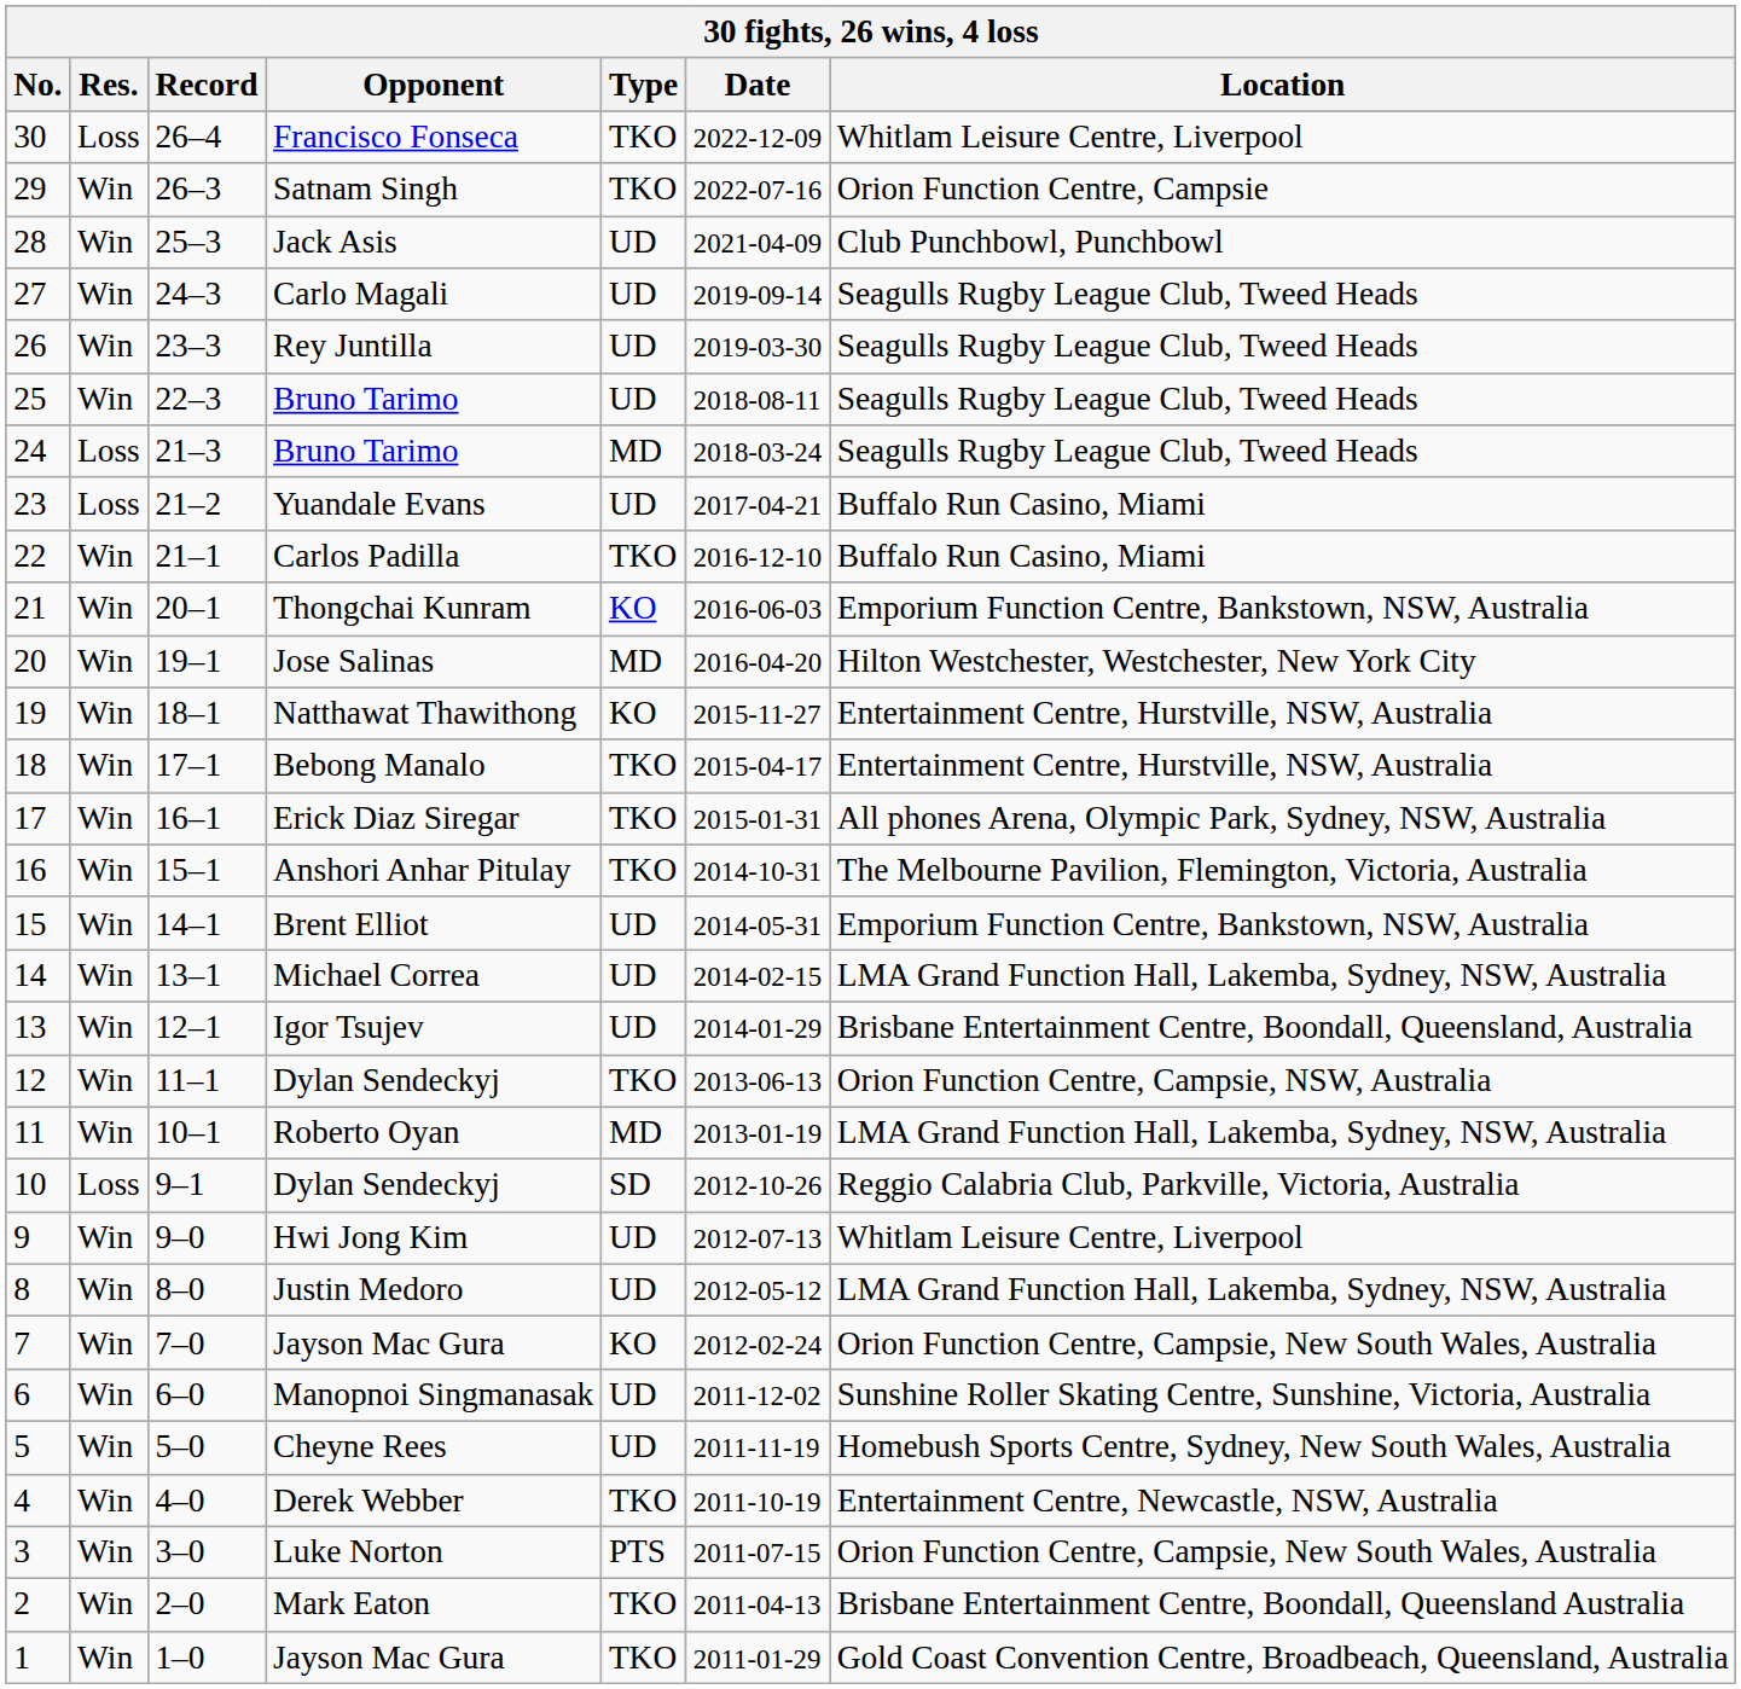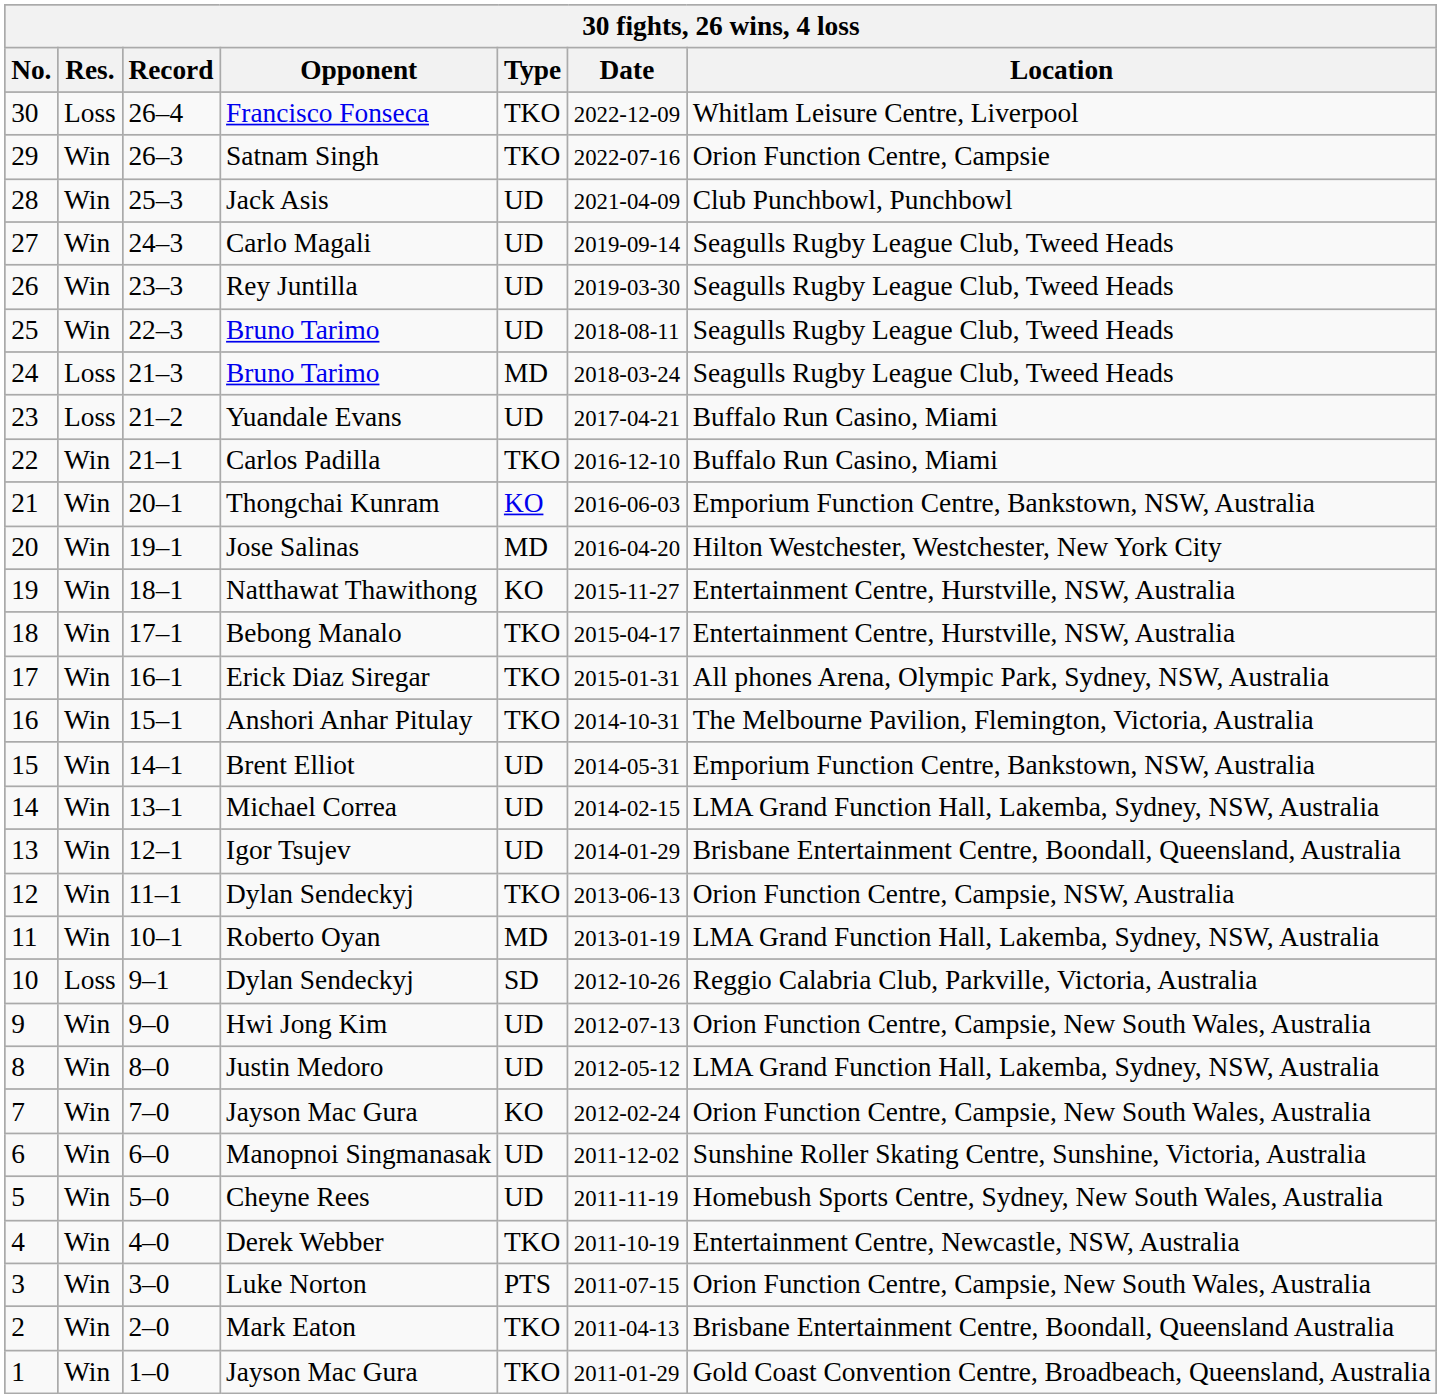Hwi Jong Kim | Location: Whitlam Leisure Centre, Liverpool -> Orion Function Centre, Campsie, New South Wales, Australia
